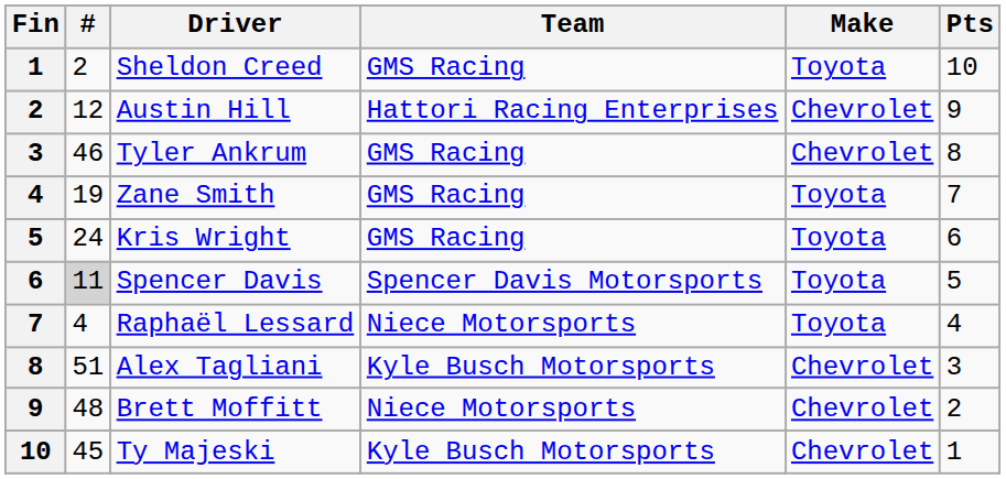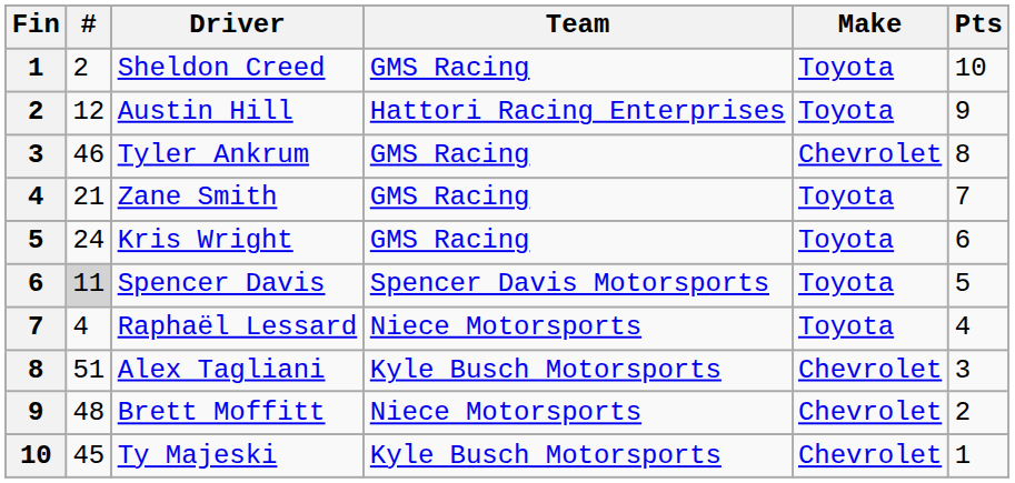Austin Hill | Make: Chevrolet -> Toyota
Zane Smith | #: 19 -> 21
